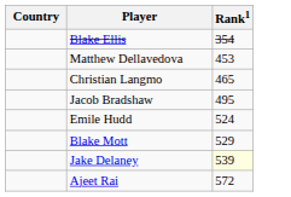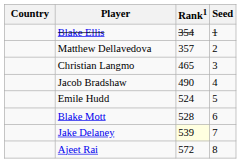+ column: Seed | 1 | 2 | 3 | 4 | 5 | 6 | 7 | 8
Matthew Dellavedova | Rank1: 453 -> 357
Jacob Bradshaw | Rank1: 495 -> 490
Blake Mott | Rank1: 529 -> 528
